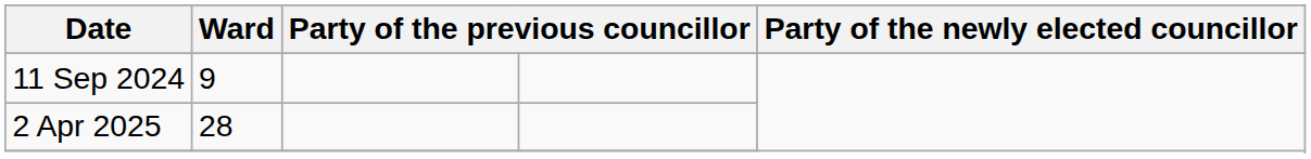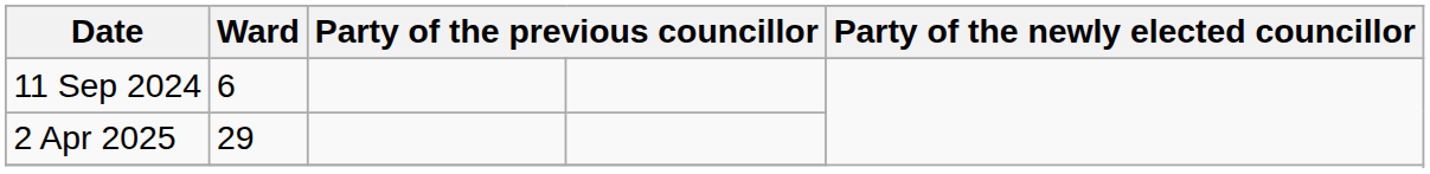11 Sep 2024 | Ward: 9 -> 6
2 Apr 2025 | Ward: 28 -> 29
